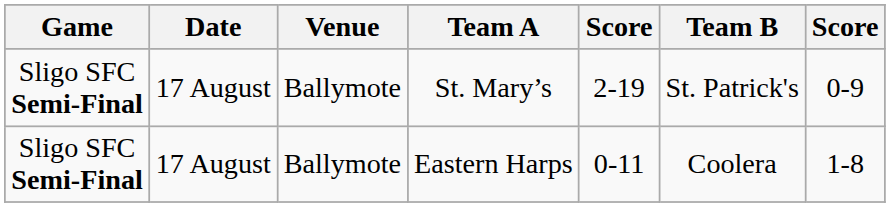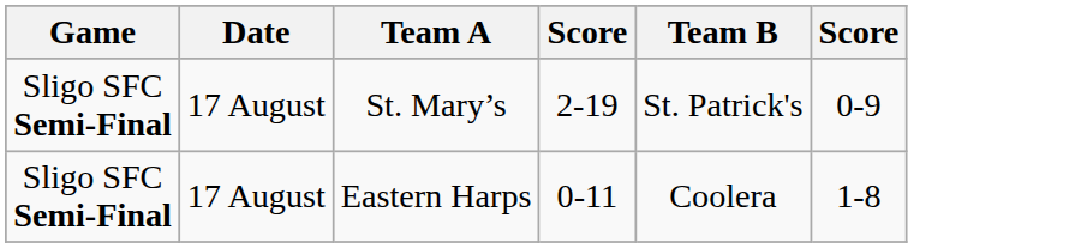- column: Venue | Ballymote | Ballymote
